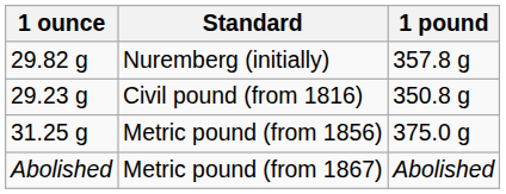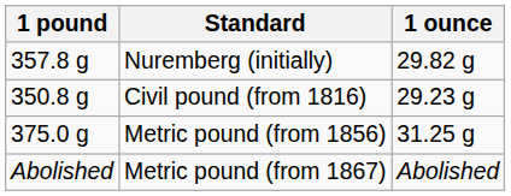columns swapped: 1 ounce <-> 1 pound
